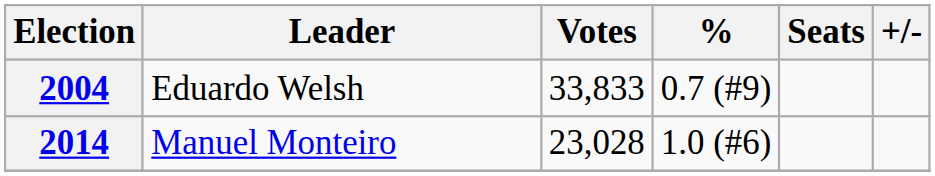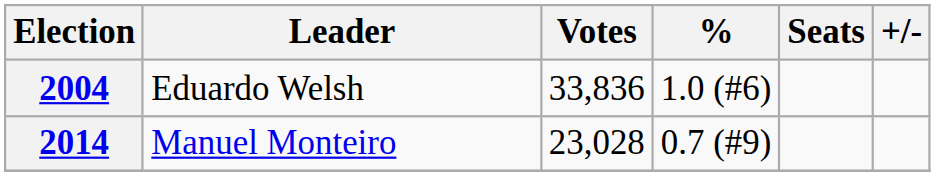2004 | Votes: 33,833 -> 33,836
2004 | %: 0.7 (#9) -> 1.0 (#6)
2014 | %: 1.0 (#6) -> 0.7 (#9)
